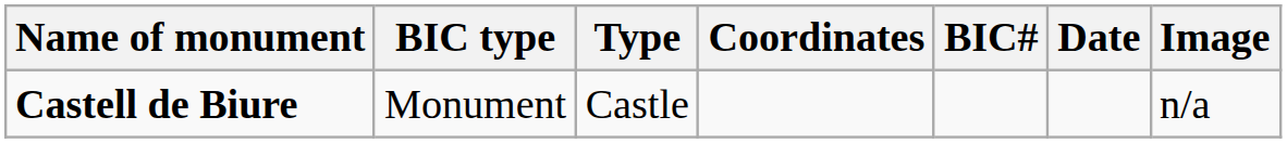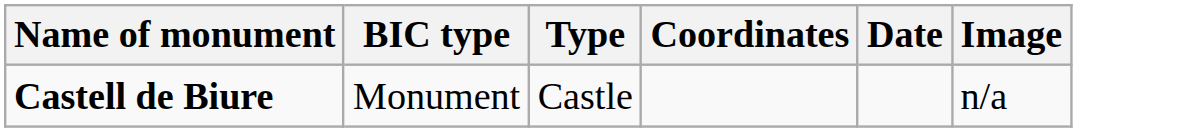- column: BIC#
